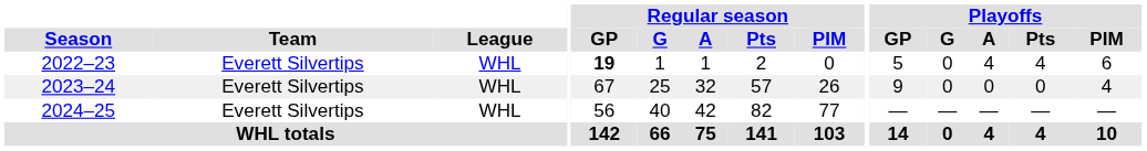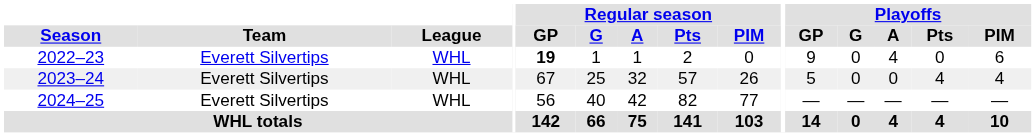2022–23 | Playoffs / GP: 5 -> 9
2022–23 | Playoffs / Pts: 4 -> 0
2023–24 | Playoffs / GP: 9 -> 5
2023–24 | Playoffs / Pts: 0 -> 4
